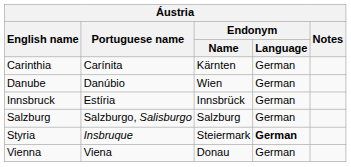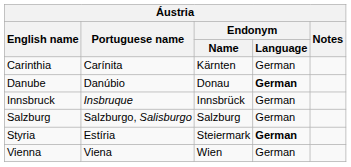Danube | Endonym / Name: Wien -> Donau
Danube | Endonym / Language: normal -> bold
Innsbruck | Portuguese name: Estíria -> Insbruque
Styria | Portuguese name: Insbruque -> Estíria
Vienna | Endonym / Name: Donau -> Wien
